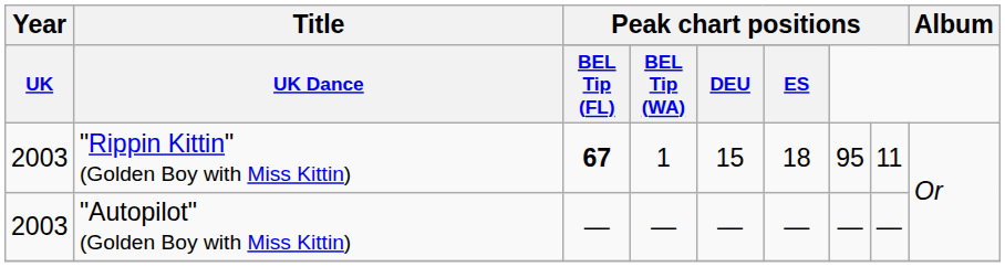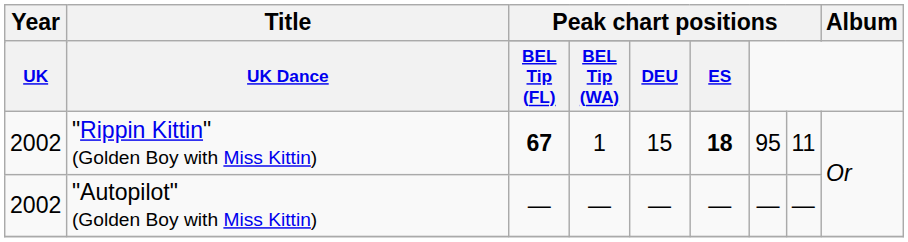"Rippin Kittin" (Golden Boy with Miss Kittin) | Year: 2003 -> 2002
"Rippin Kittin" (Golden Boy with Miss Kittin) | column 6: normal -> bold
"Autopilot" (Golden Boy with Miss Kittin) | Year: 2003 -> 2002
